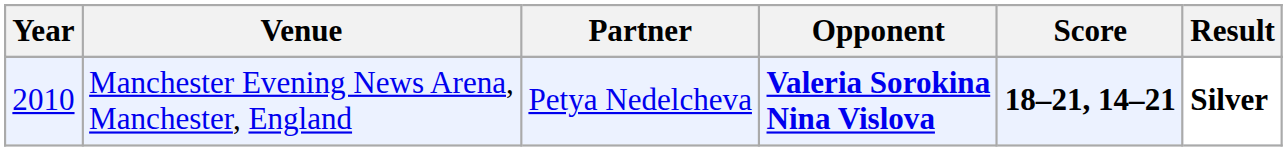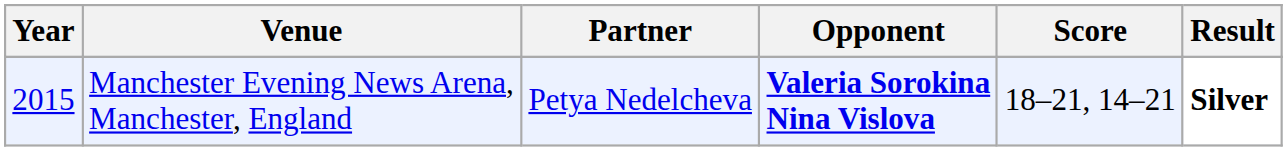Manchester Evening News Arena, Manchester, England | Year: 2010 -> 2015
Manchester Evening News Arena, Manchester, England | Score: bold -> normal
